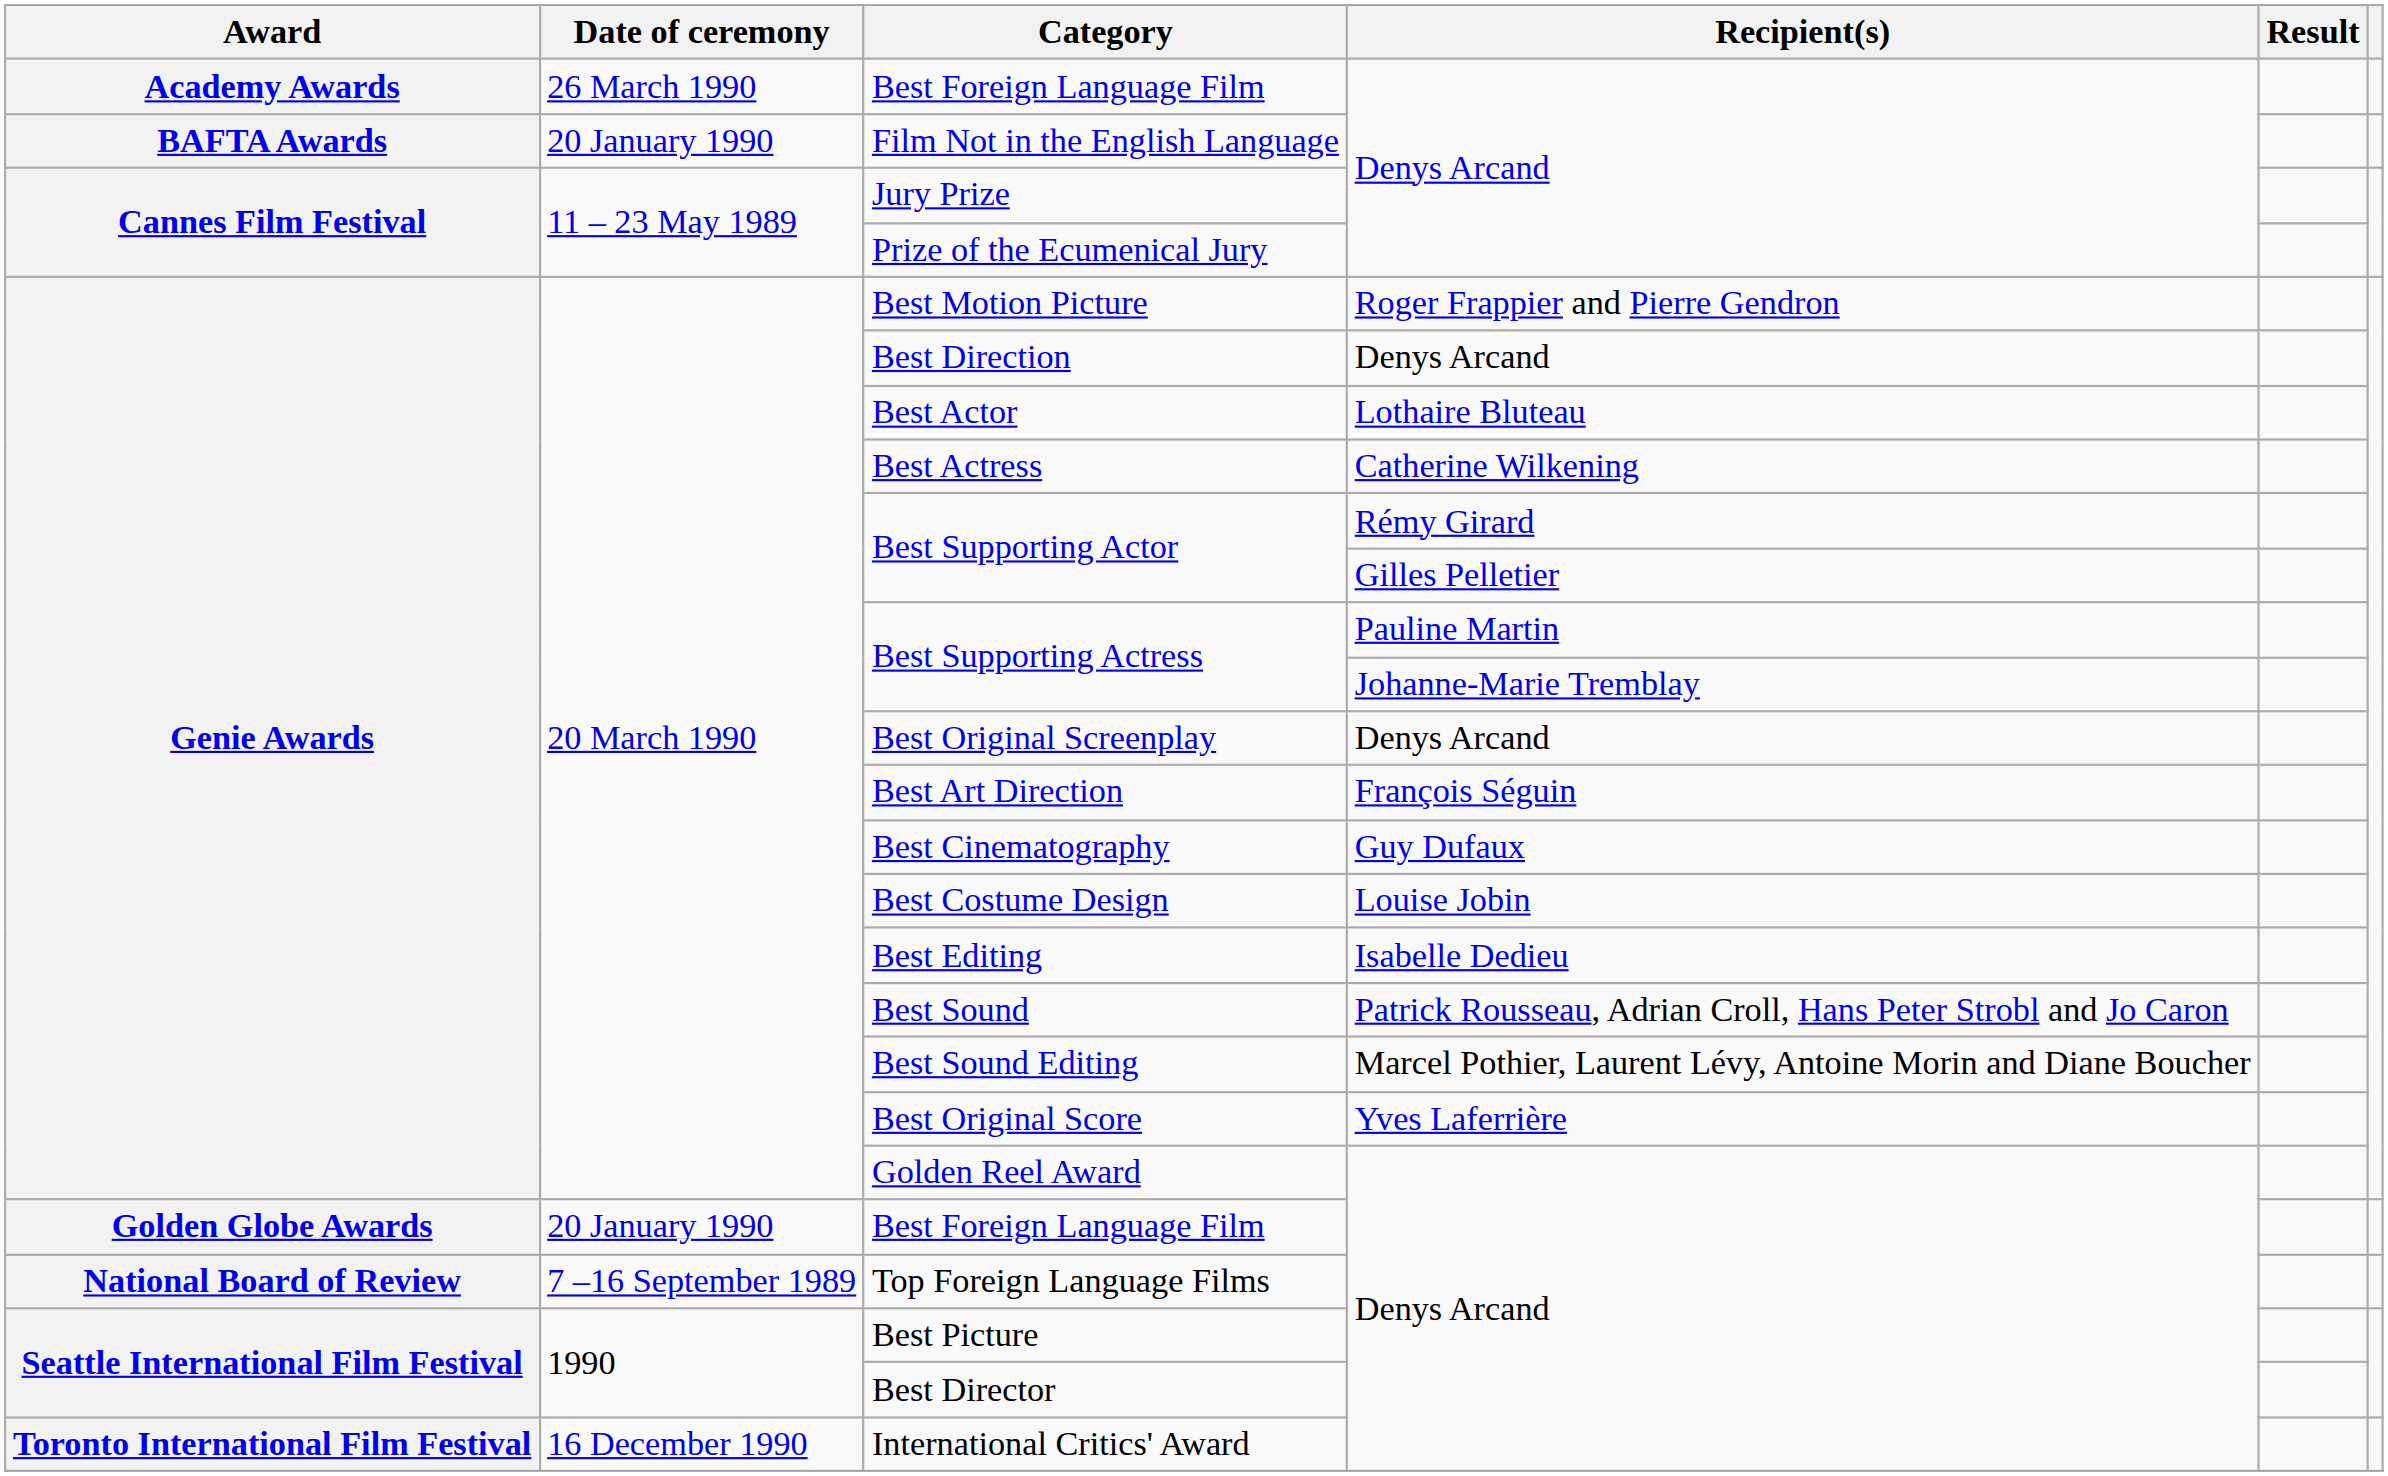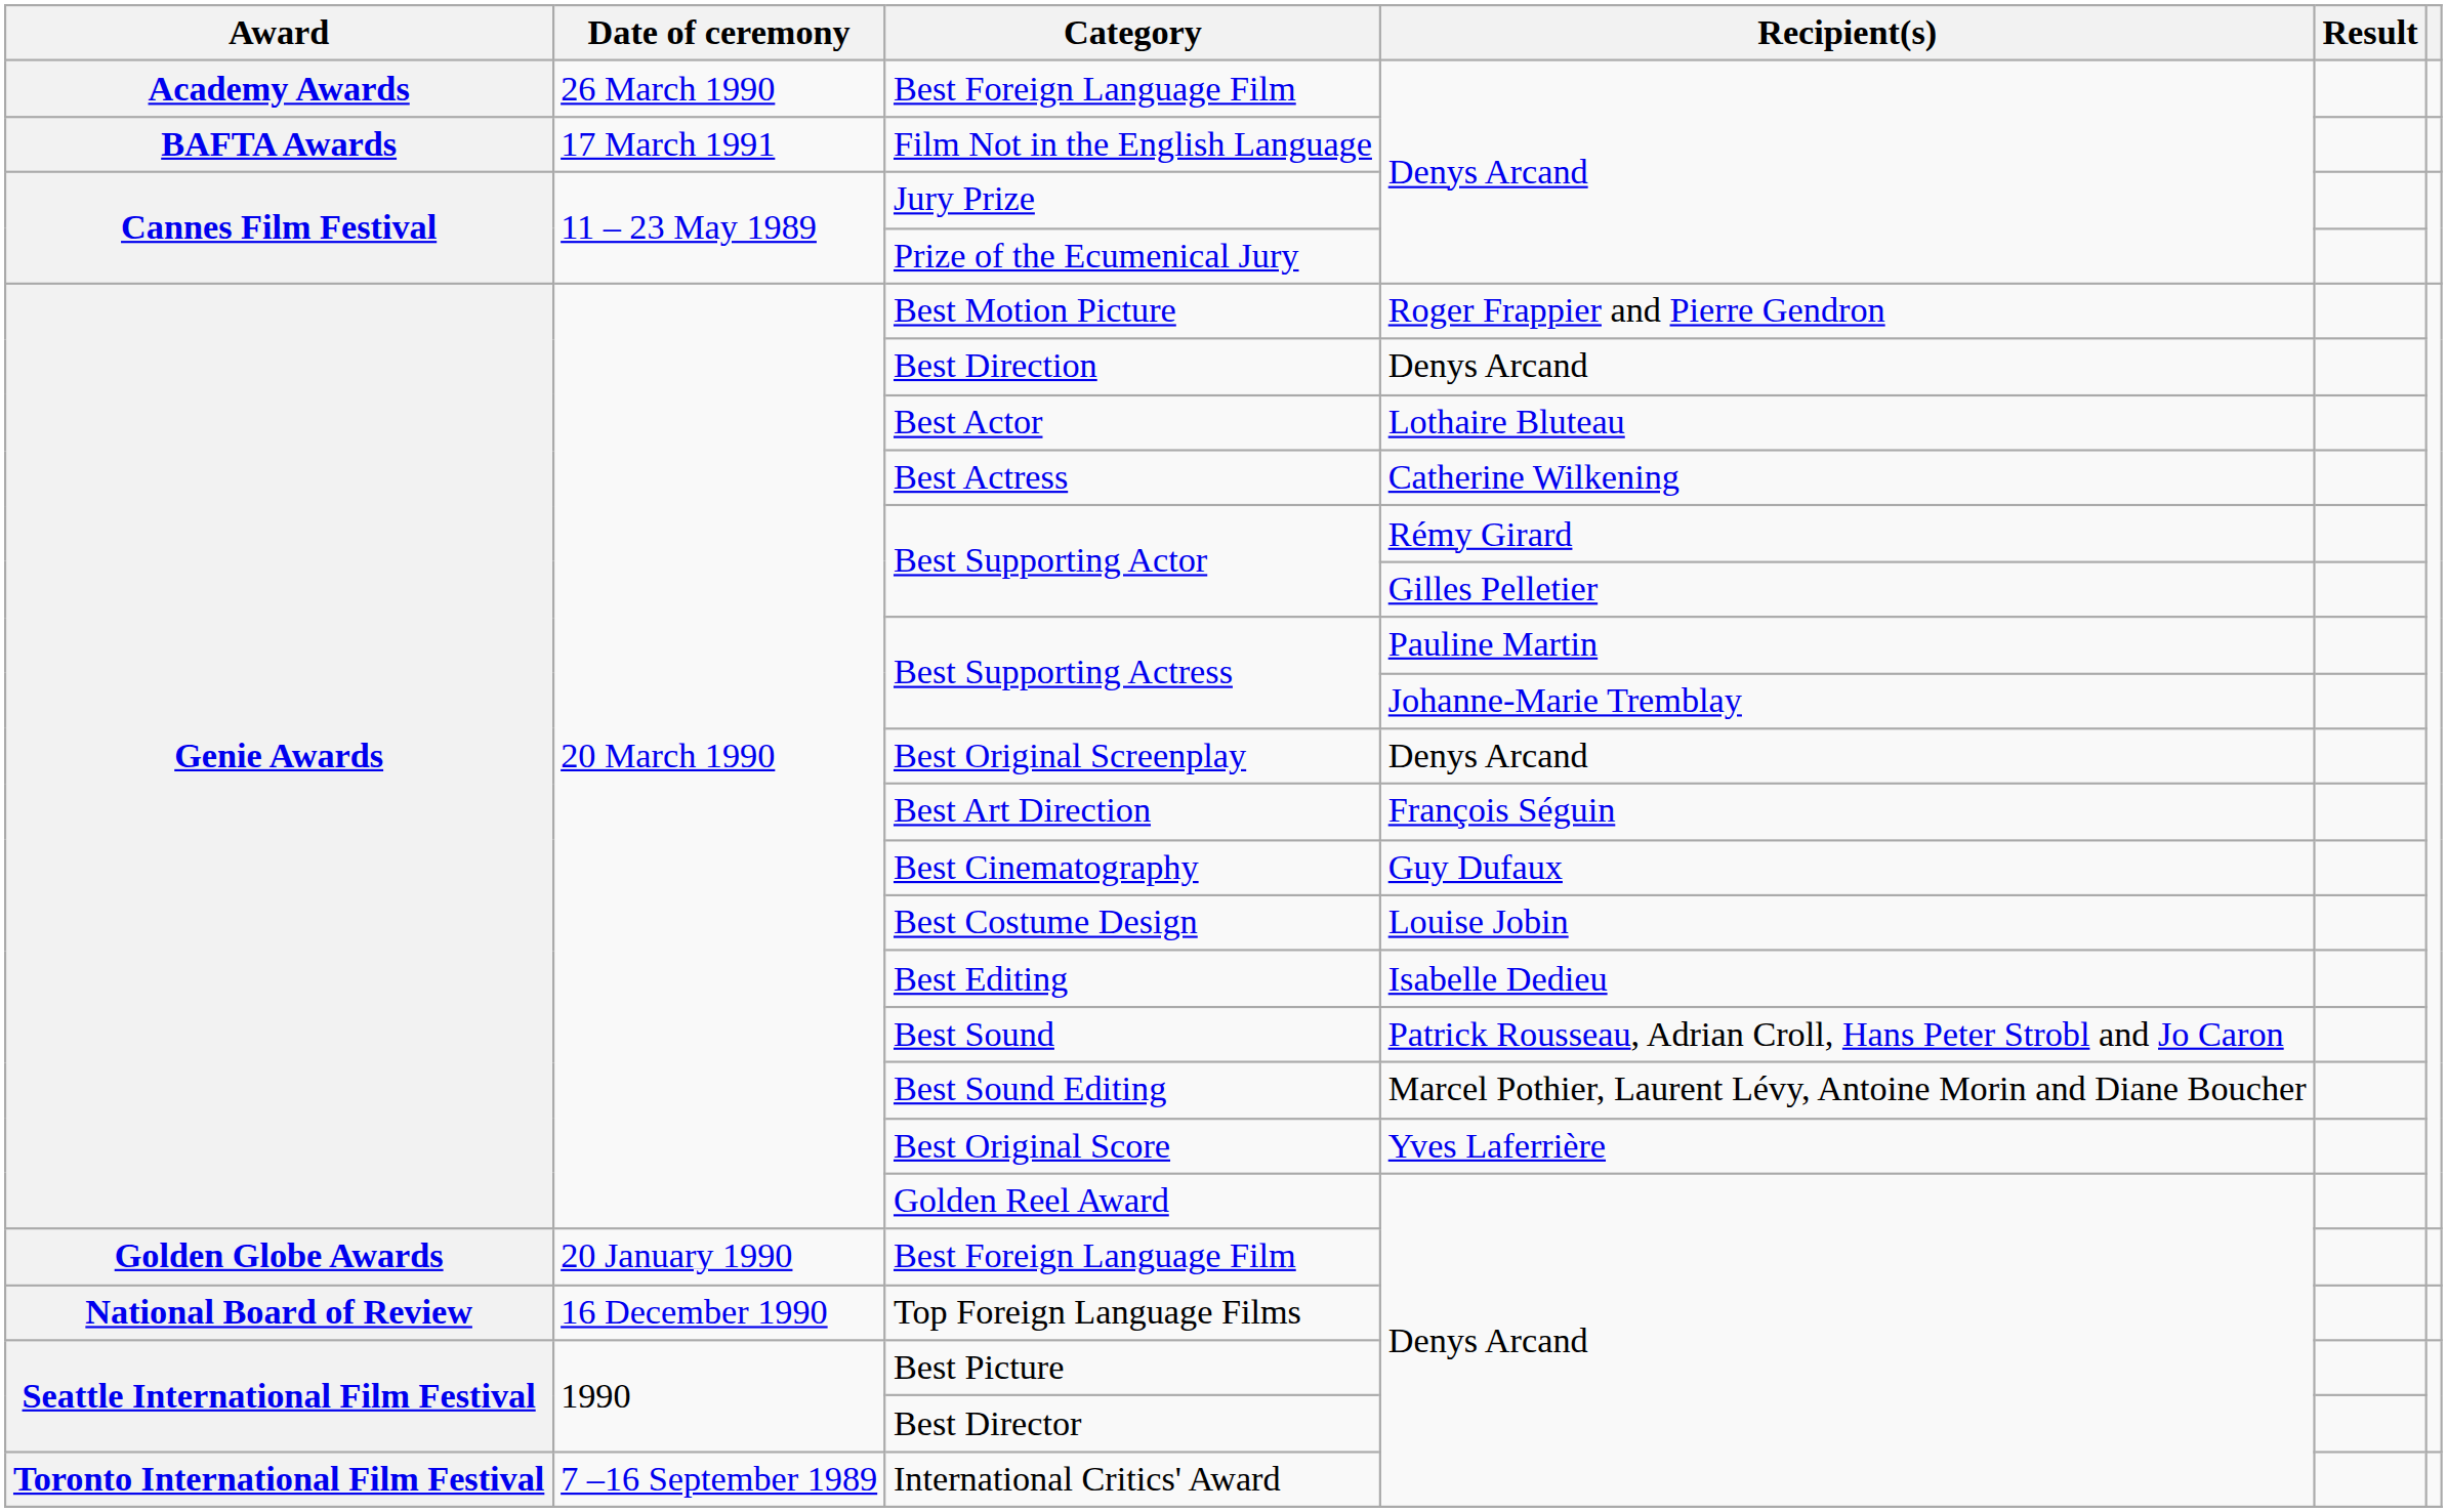Film Not in the English Language | Date of ceremony: 20 January 1990 -> 17 March 1991
Top Foreign Language Films | Date of ceremony: 7 –16 September 1989 -> 16 December 1990
International Critics' Award | Date of ceremony: 16 December 1990 -> 7 –16 September 1989
